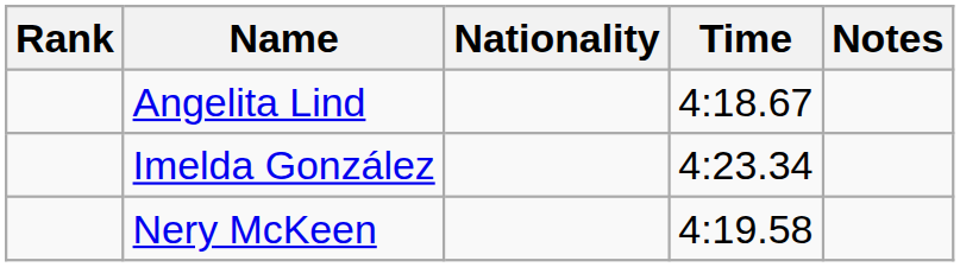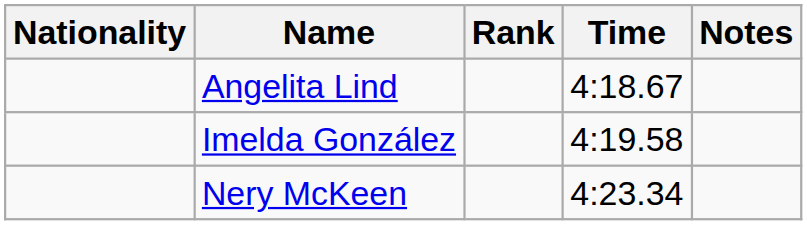columns swapped: Rank <-> Nationality
Imelda González | Time: 4:23.34 -> 4:19.58
Nery McKeen | Time: 4:19.58 -> 4:23.34
